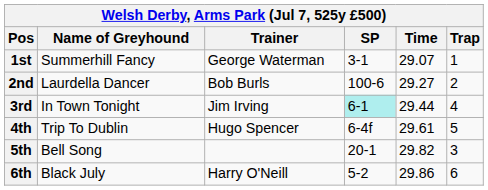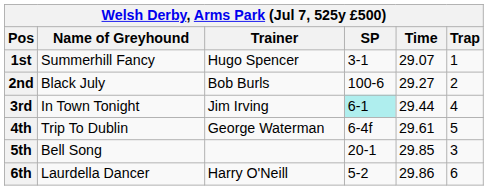1st | Trainer: George Waterman -> Hugo Spencer
2nd | Name of Greyhound: Laurdella Dancer -> Black July
4th | Trainer: Hugo Spencer -> George Waterman
5th | Time: 29.82 -> 29.85
6th | Name of Greyhound: Black July -> Laurdella Dancer
